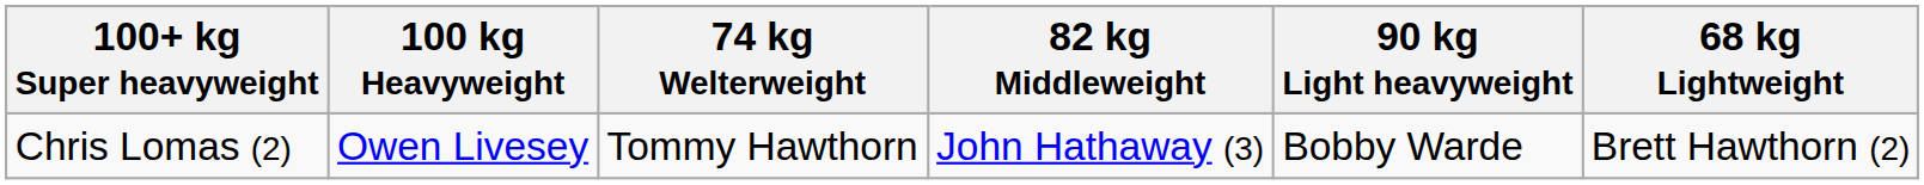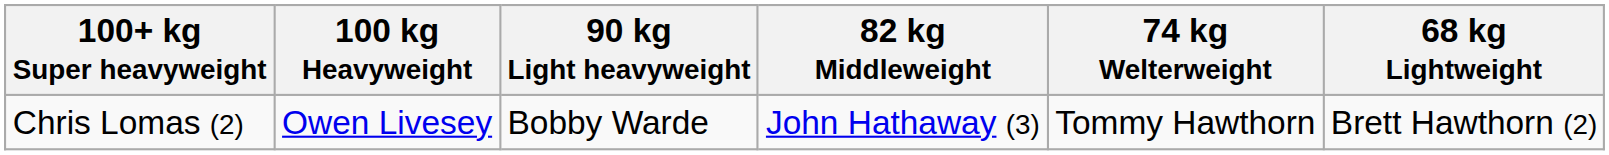columns swapped: 90 kg Light heavyweight <-> 74 kg Welterweight
